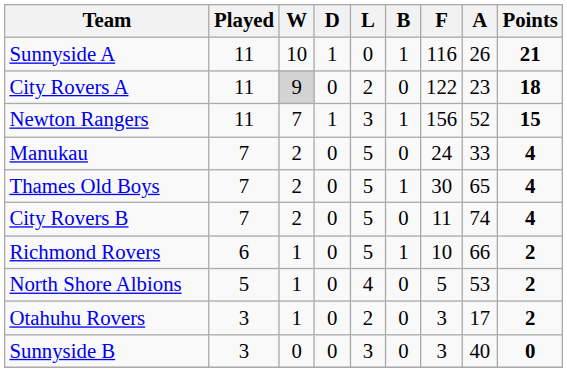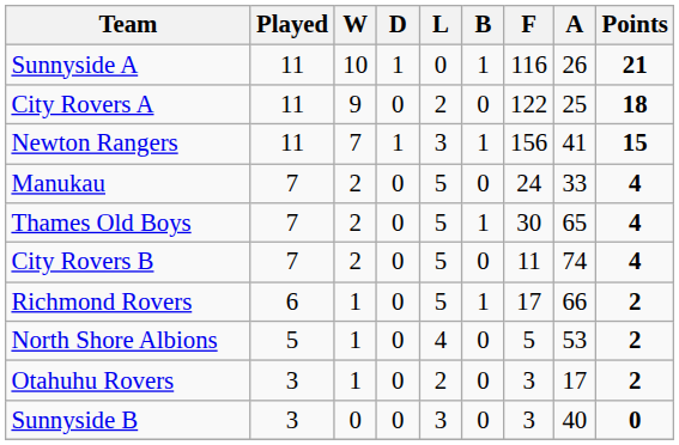City Rovers A | W: lightgrey background -> no background
City Rovers A | A: 23 -> 25
Newton Rangers | A: 52 -> 41
Richmond Rovers | F: 10 -> 17
